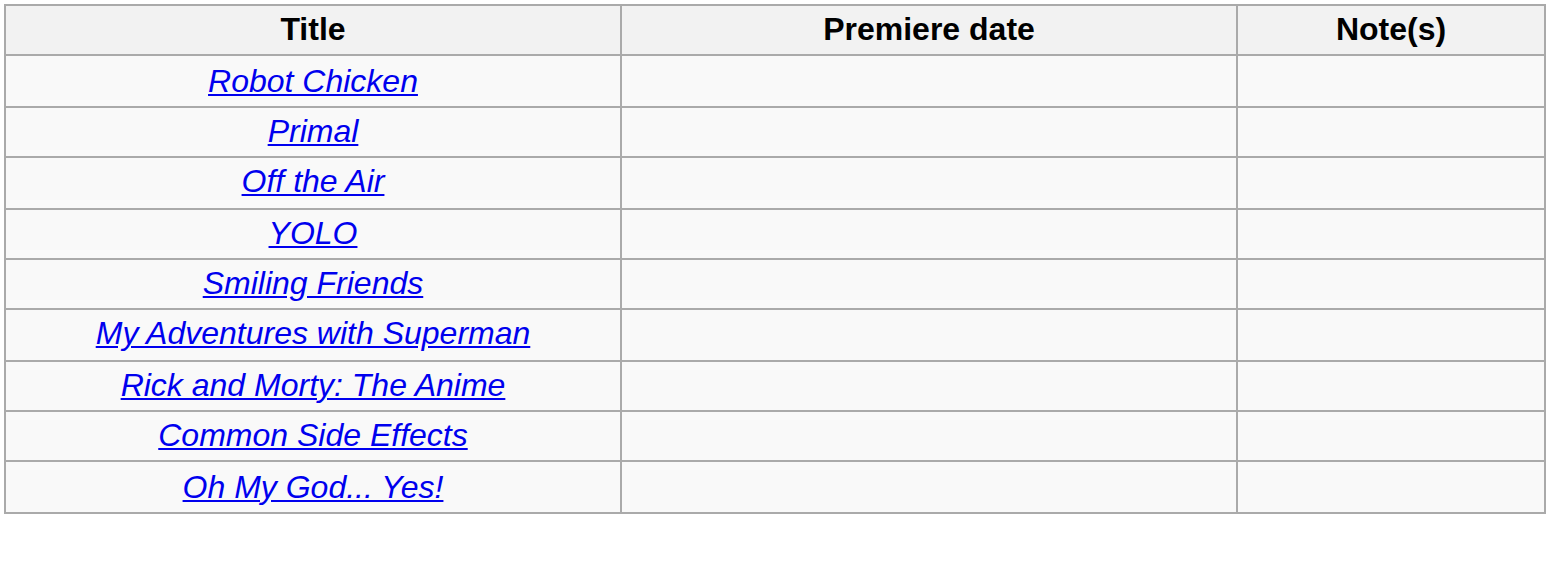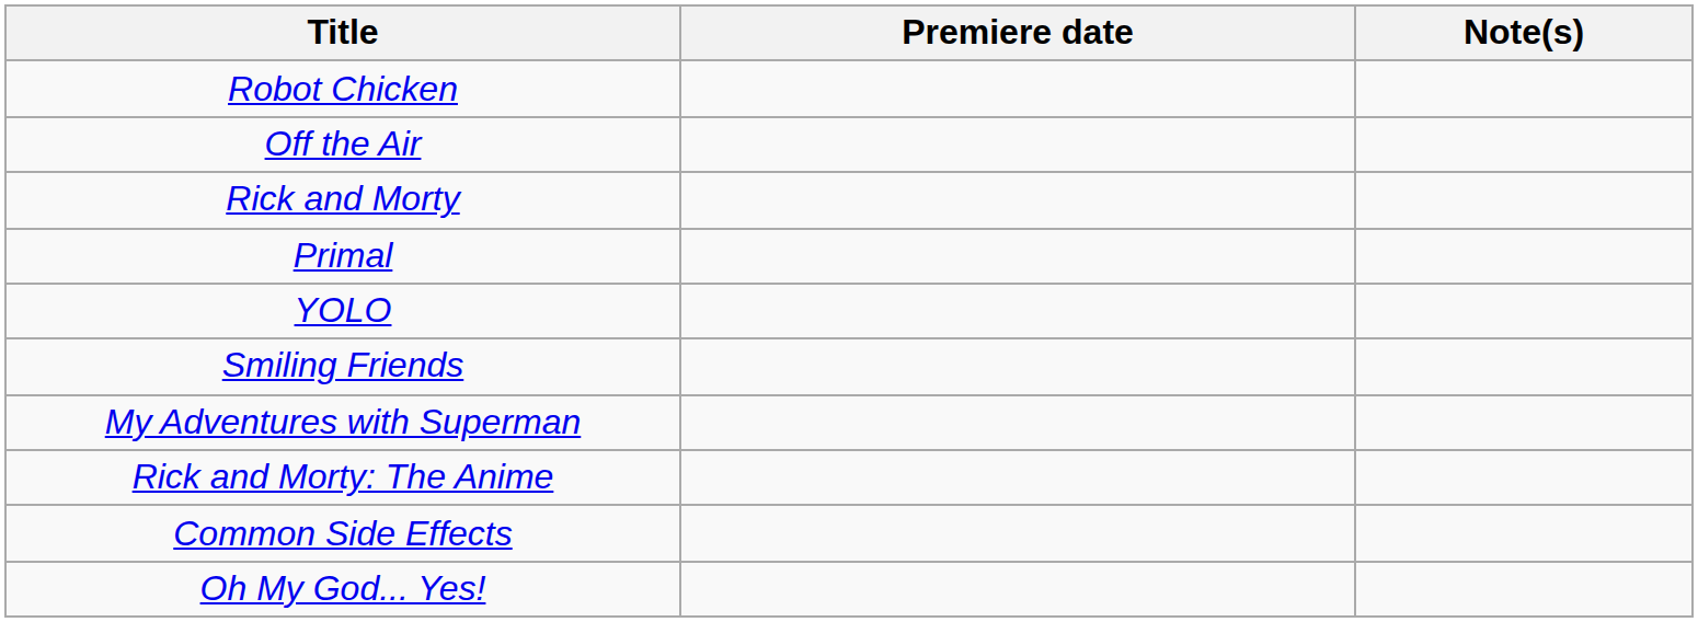rows swapped: Off the Air <-> Primal
+ row: Rick and Morty
